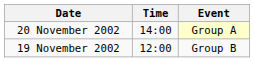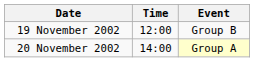rows swapped: 19 November 2002 <-> 20 November 2002
